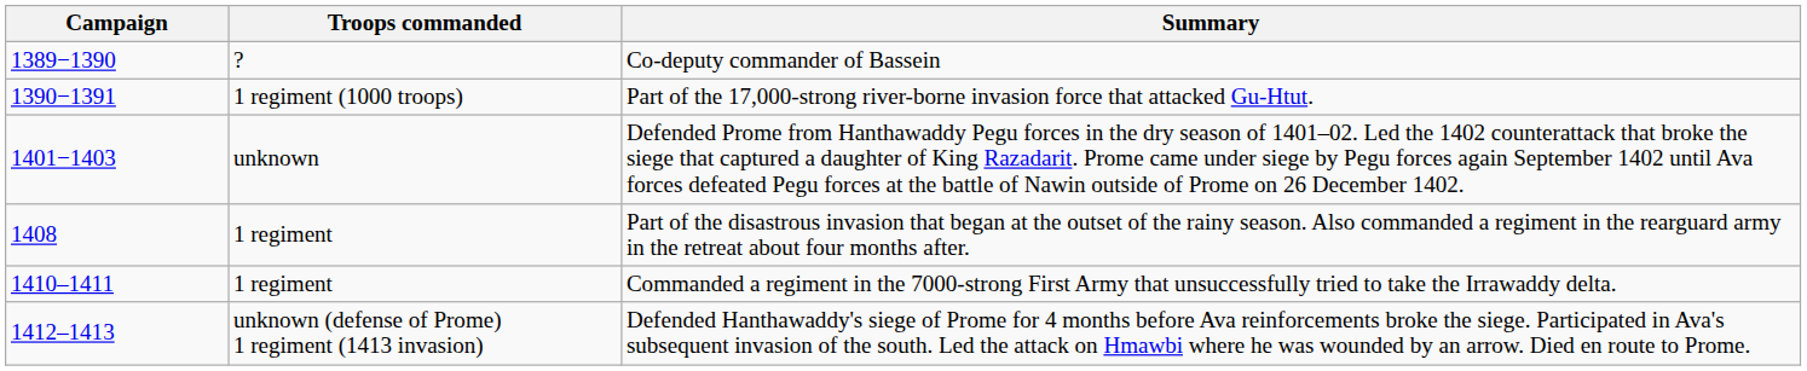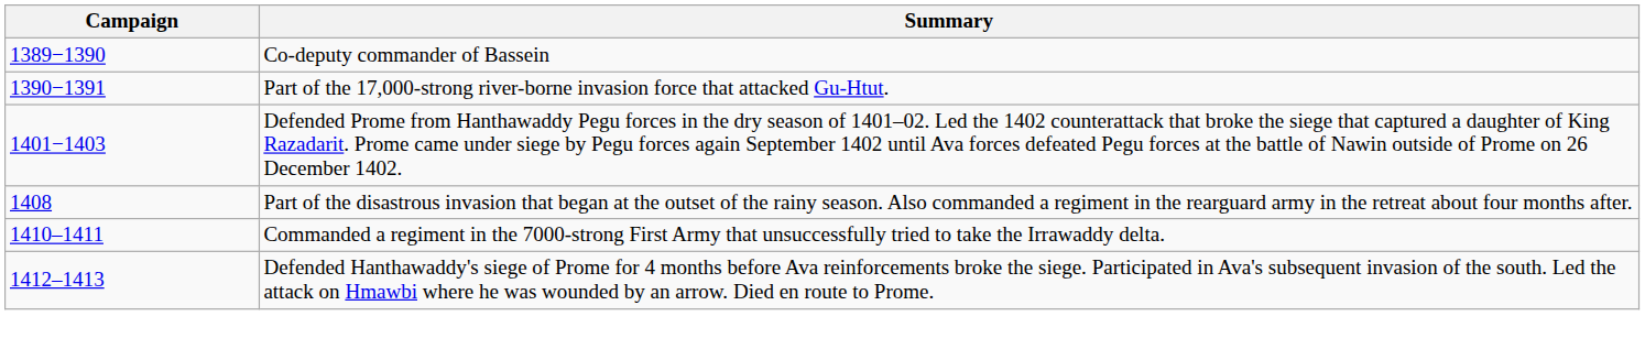- column: Troops commanded | ? | 1 regiment (1000 troops) | unknown | 1 regiment | 1 regiment | unknown (defense of Prome) 1 regiment (1413 invasion)
